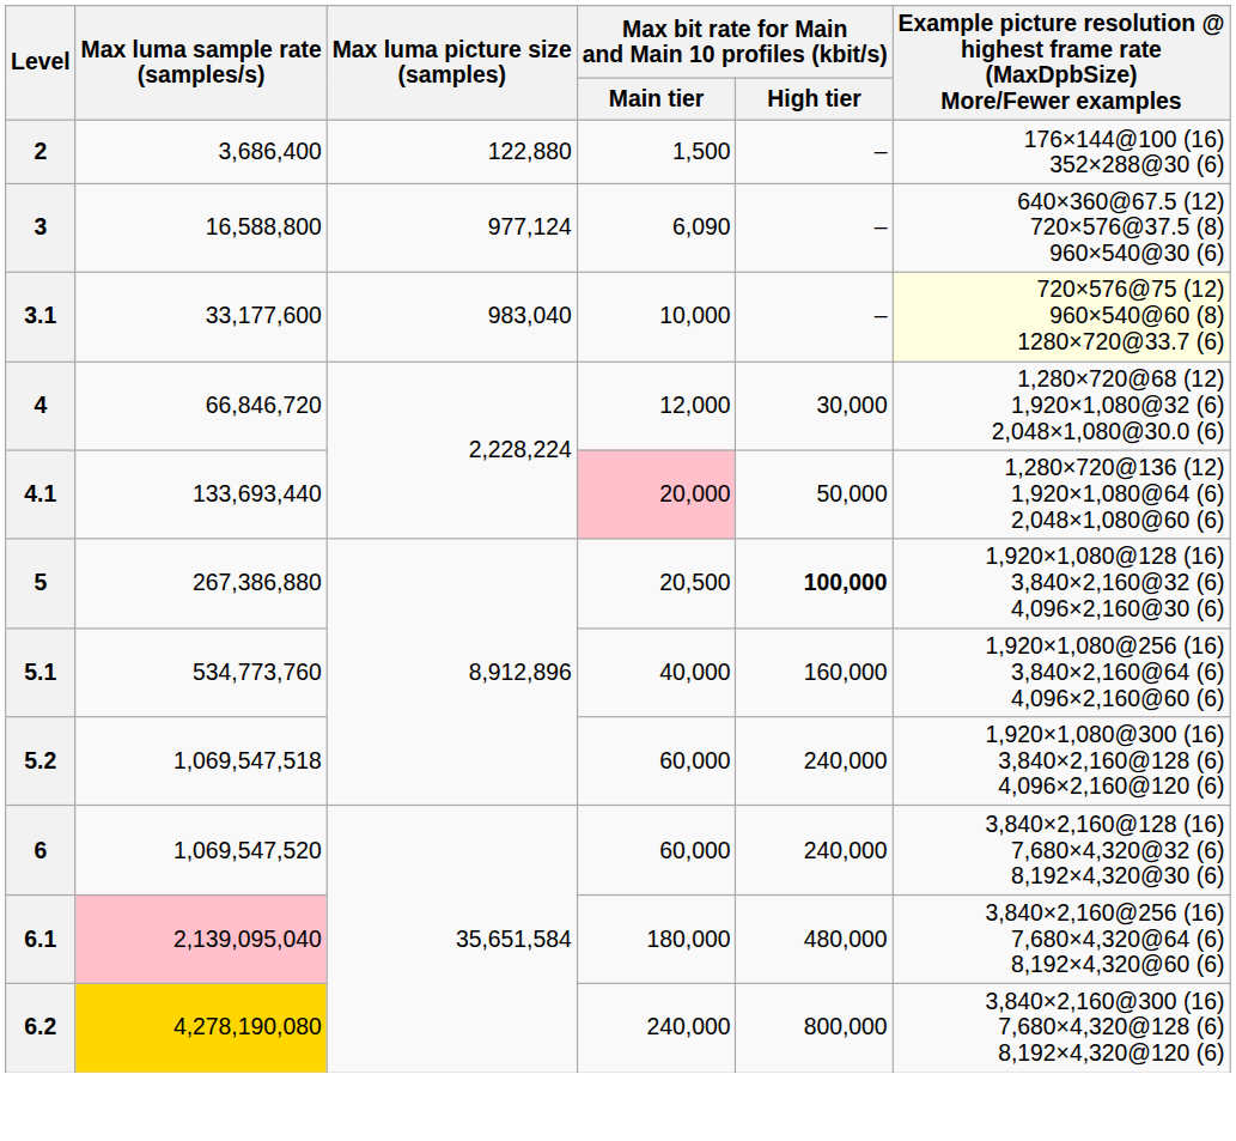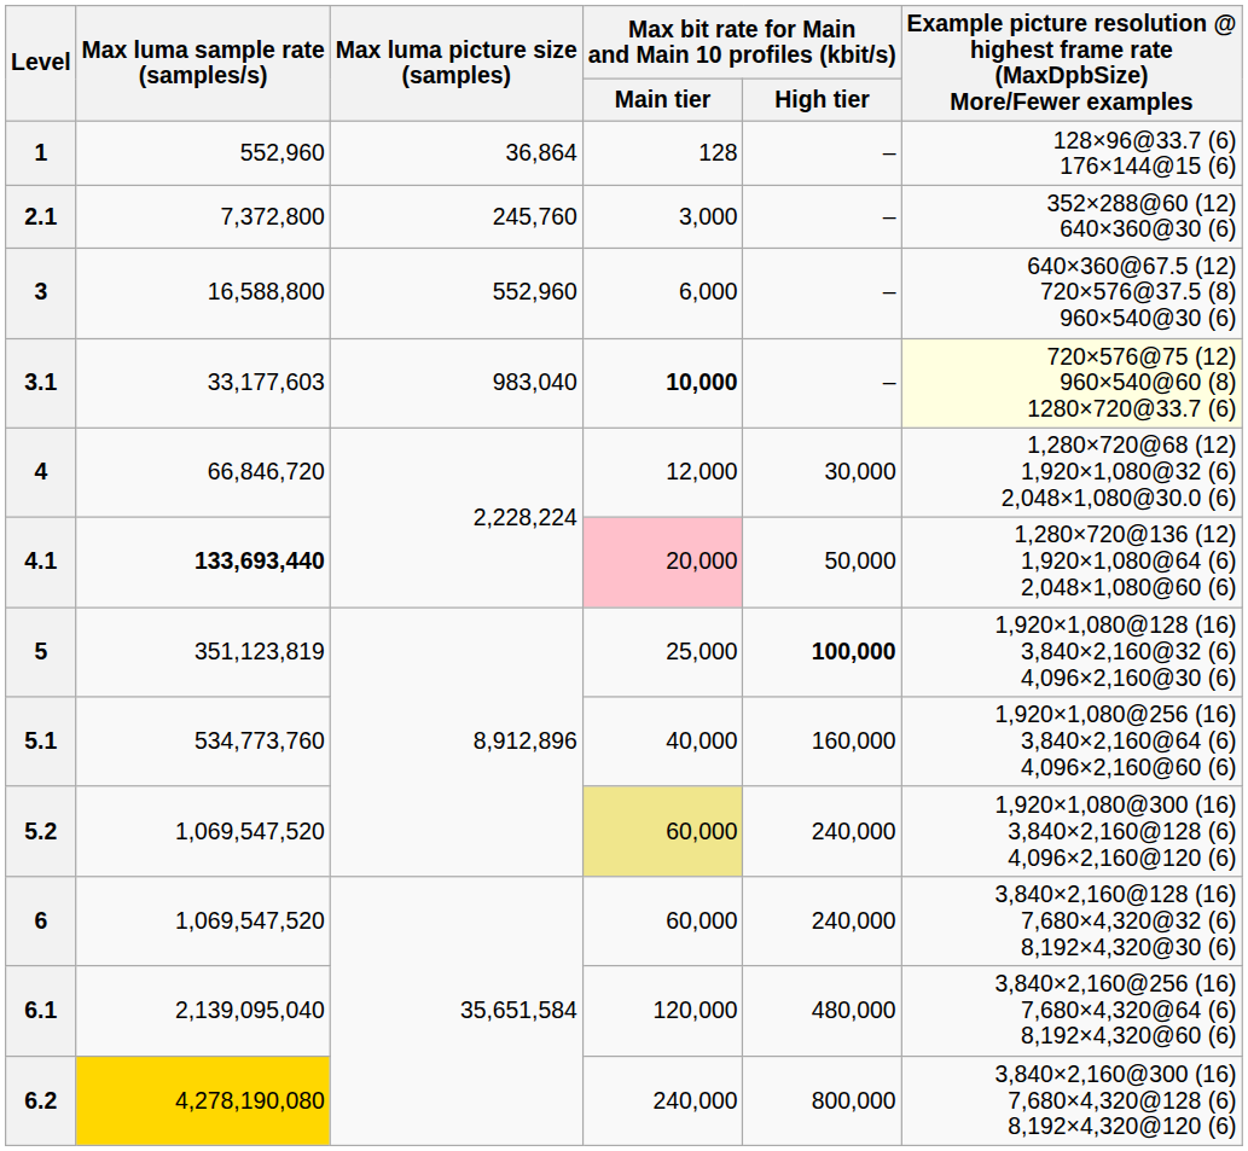+ row: 1 | 552,960 | 36,864 | 128 | – | 128×96@33.7 (6) 176×144@15 (6)
- row: 2 | 3,686,400 | 122,880 | 1,500 | – | 176×144@100 (16) 352×288@30 (6)
+ row: 2.1 | 7,372,800 | 245,760 | 3,000 | – | 352×288@60 (12) 640×360@30 (6)
3 | Max luma picture size (samples): 977,124 -> 552,960
3 | column 4: 6,090 -> 6,000
3.1 | Max luma sample rate (samples/s): 33,177,600 -> 33,177,603
3.1 | column 4: normal -> bold
4.1 | Max luma sample rate (samples/s): normal -> bold
5 | Max luma sample rate (samples/s): 267,386,880 -> 351,123,819
5 | column 4: 20,500 -> 25,000
5.2 | Max luma sample rate (samples/s): 1,069,547,518 -> 1,069,547,520
5.2 | column 4: no background -> khaki background
6.1 | Max luma sample rate (samples/s): pink background -> no background
6.1 | column 4: 180,000 -> 120,000
